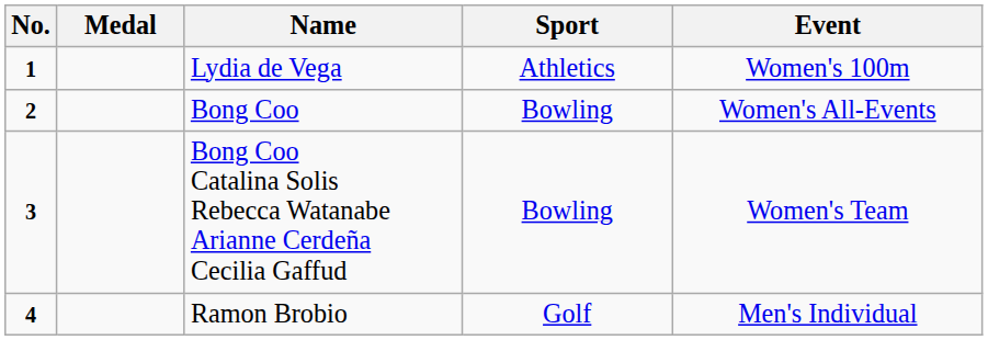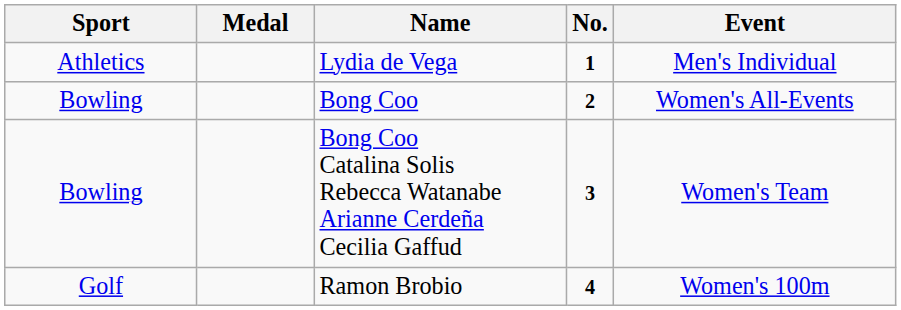columns swapped: No. <-> Sport
Lydia de Vega | Event: Women's 100m -> Men's Individual
Ramon Brobio | Event: Men's Individual -> Women's 100m
